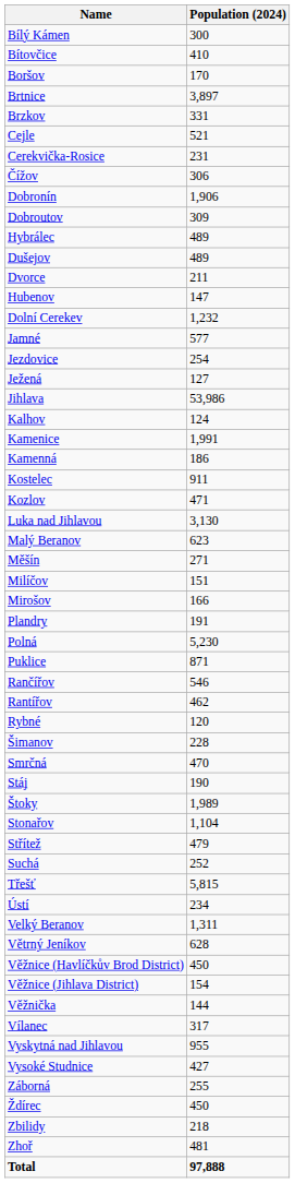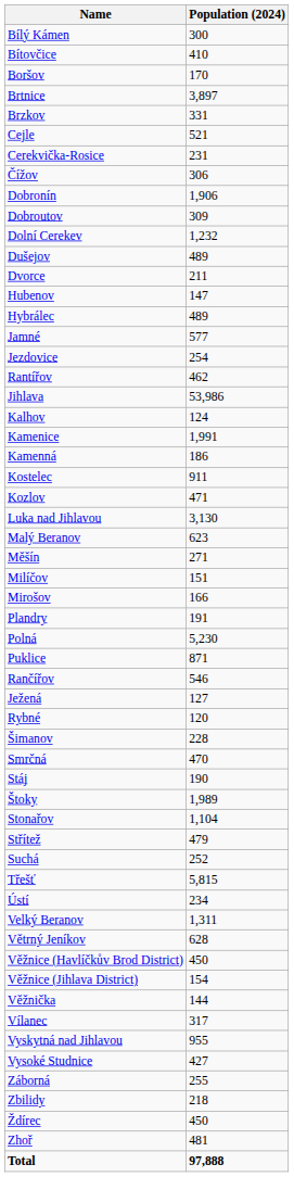rows swapped: Dolní Cerekev <-> Hybrálec
rows swapped: Ježená <-> Rantířov
rows swapped: Zbilidy <-> Ždírec
